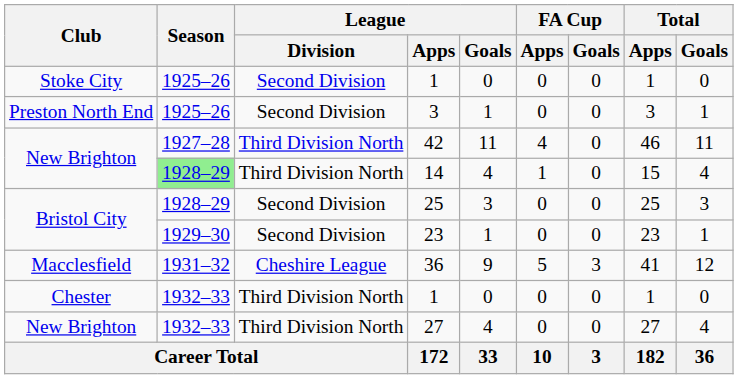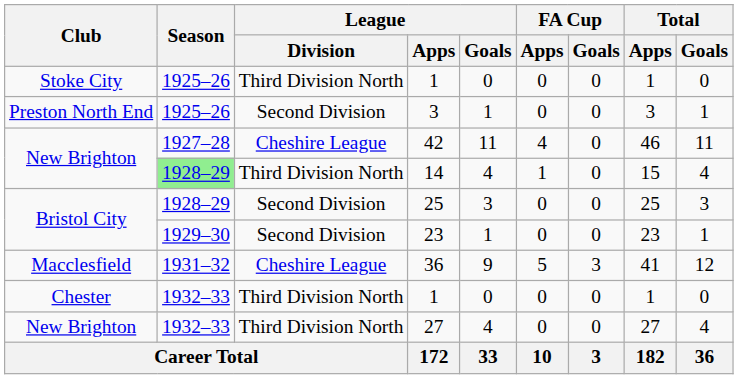Stoke City / 1 | League / Division: Second Division -> Third Division North
42 | League / Division: Third Division North -> Cheshire League
